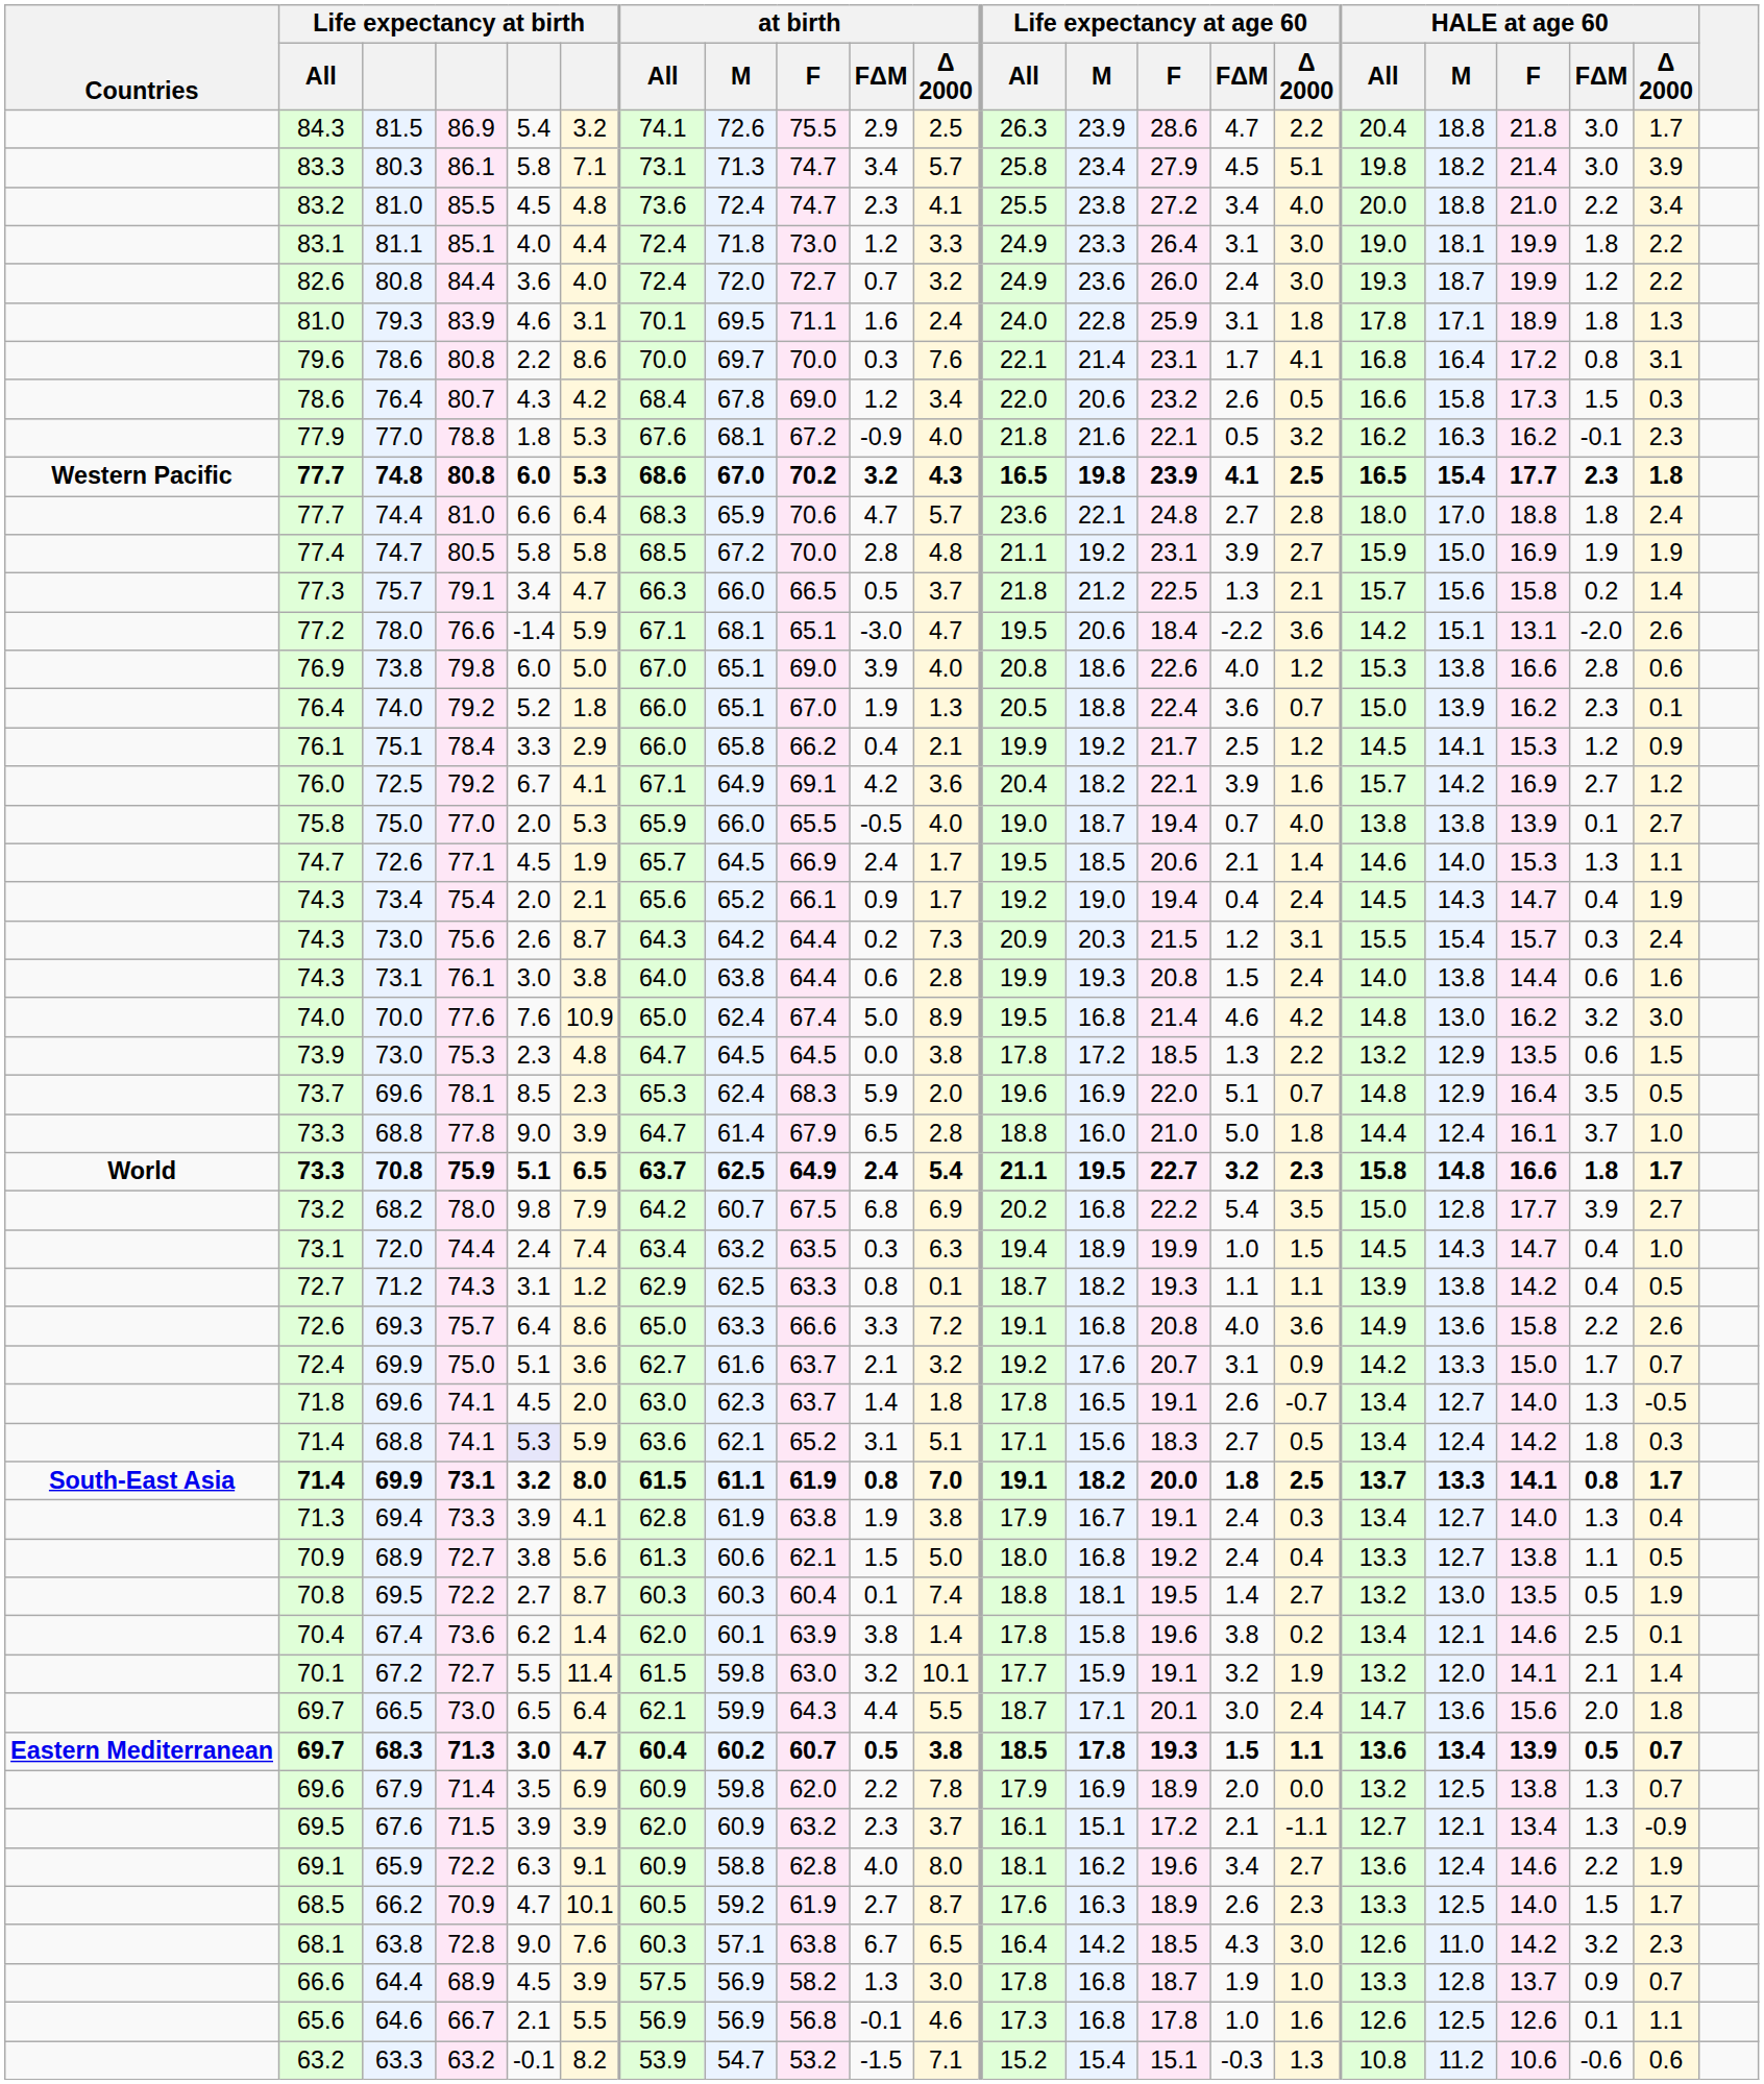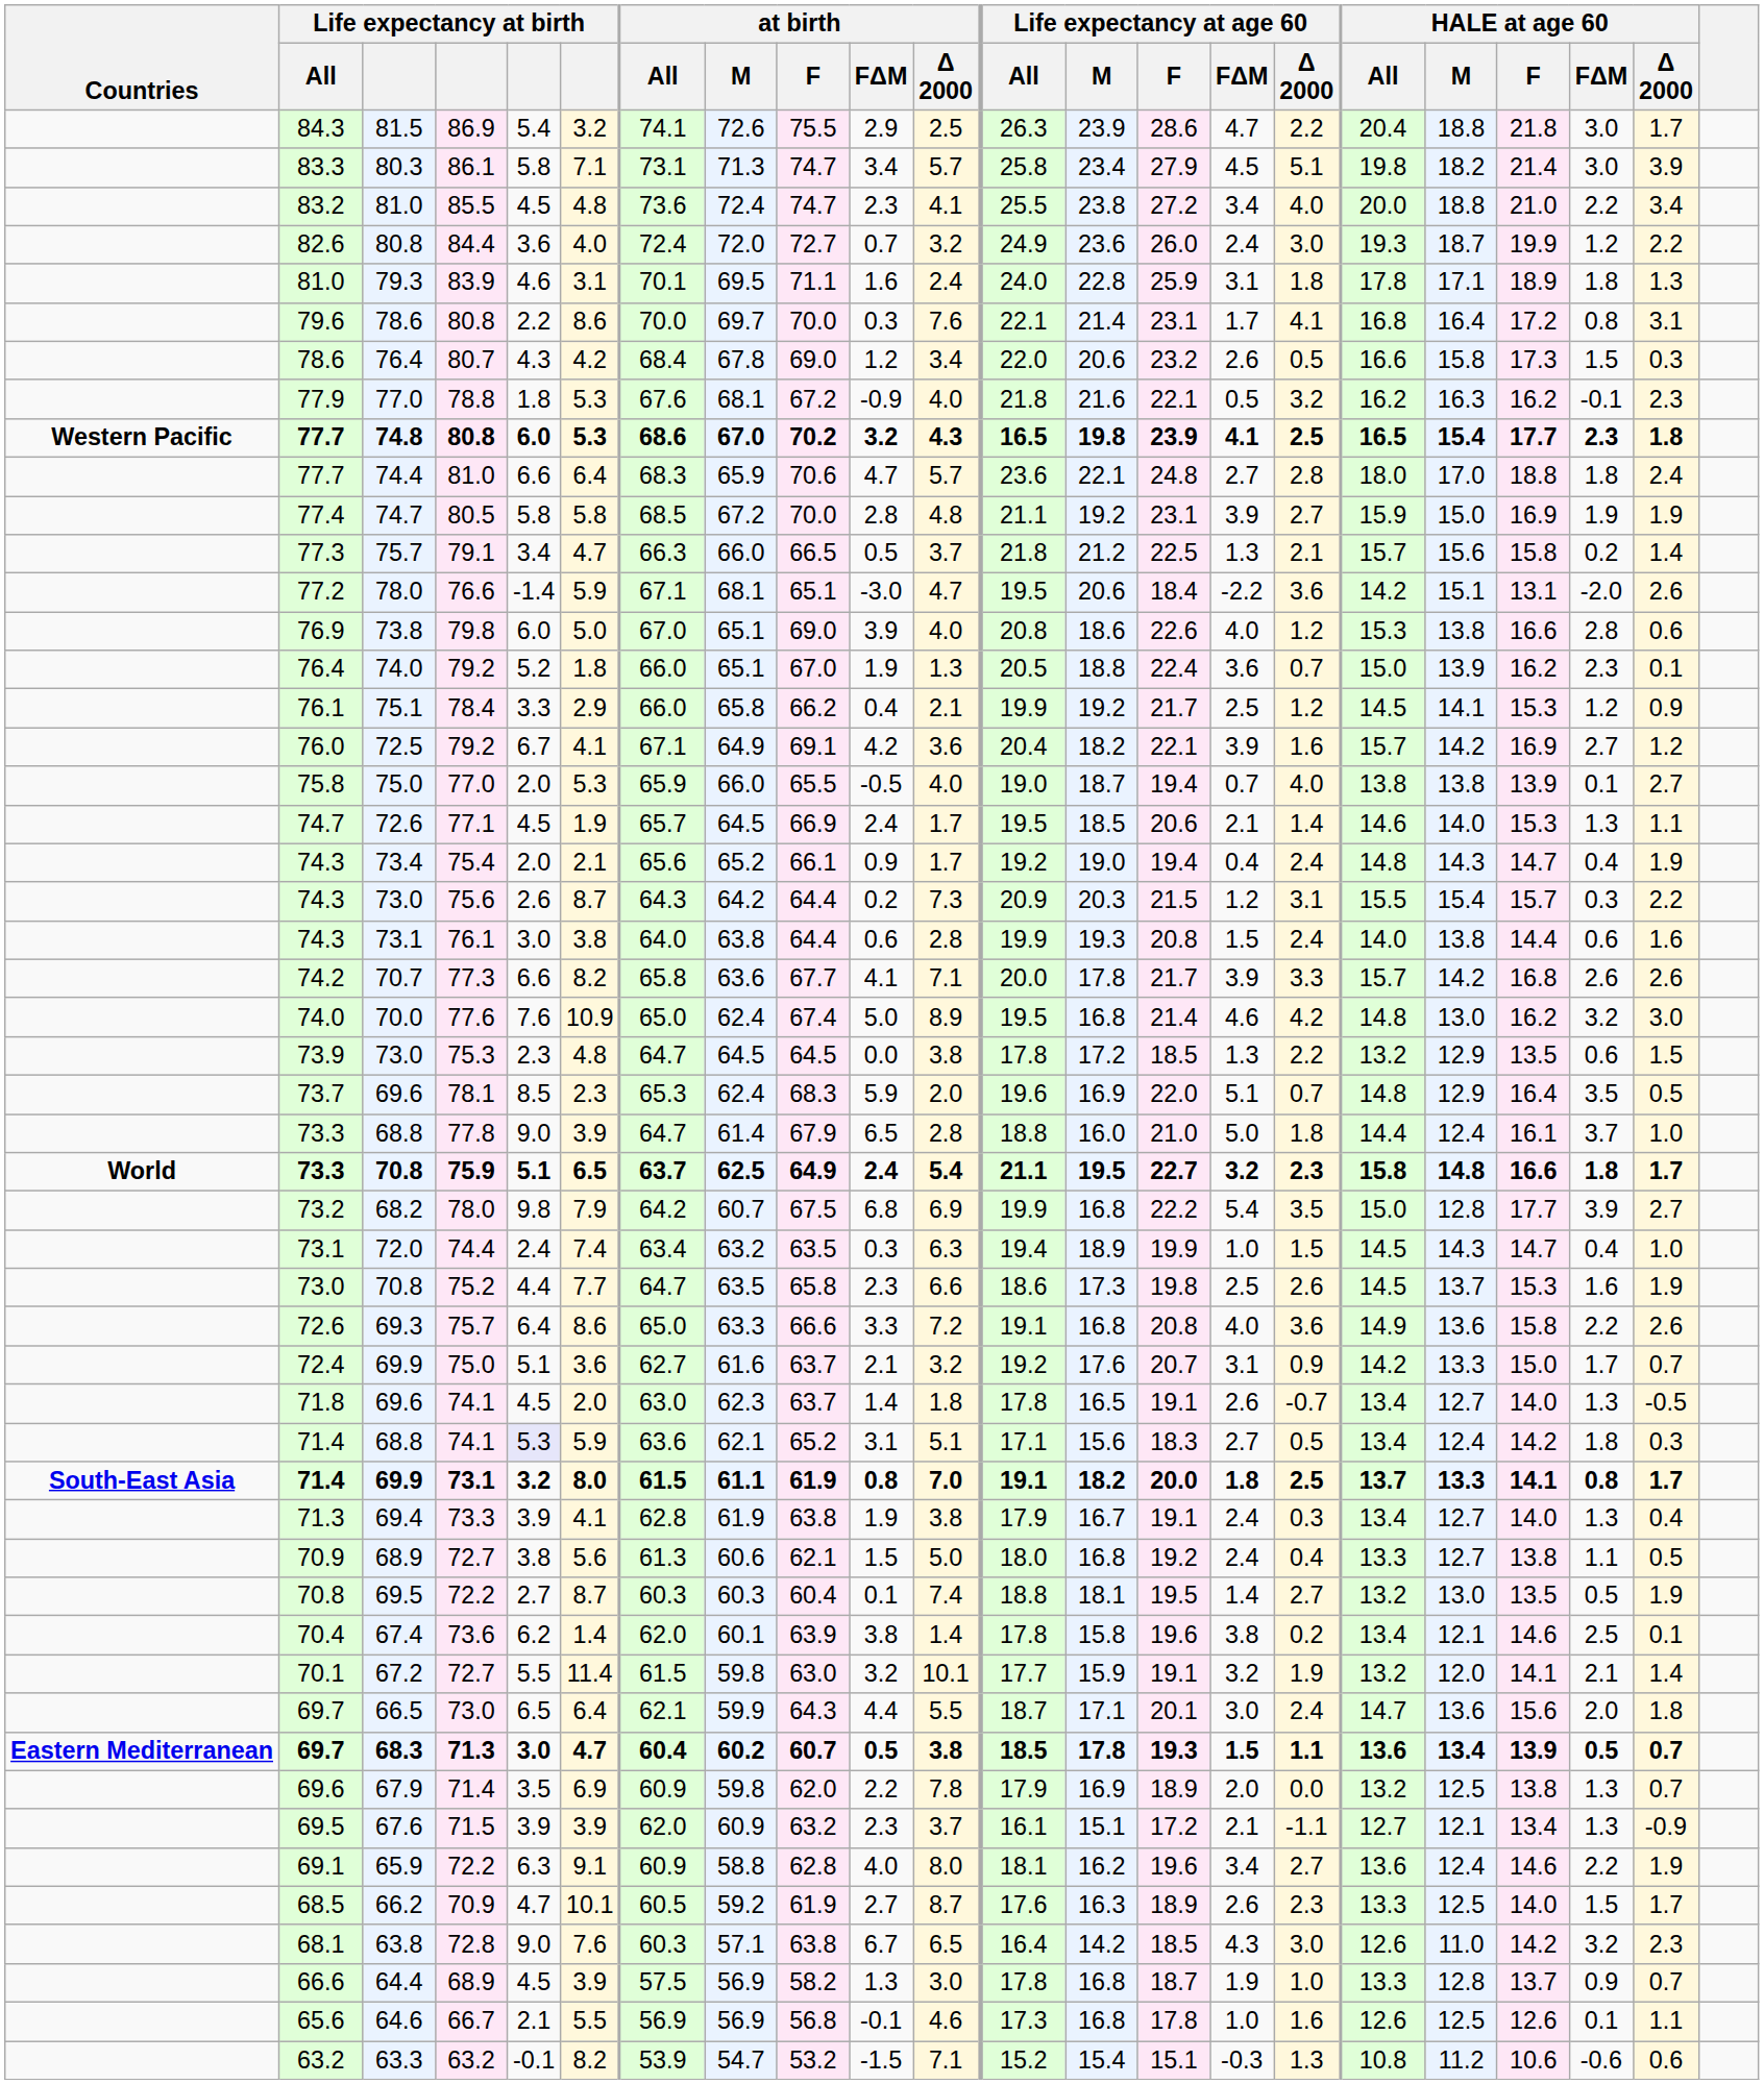- row: 83.1 | 81.1 | 85.1 | 4.0 | 4.4 | 72.4 | 71.8 | 73.0 | 1.2 | 3.3 | 24.9 | 23.3 | 26.4 | 3.1 | 3.0 | 19.0 | 18.1 | 19.9 | 1.8 | 2.2
73.4 | HALE at age 60 / All: 14.5 -> 14.8
73.0 / 75.6 | HALE at age 60 / Δ 2000: 2.4 -> 2.2
+ row: 74.2 | 70.7 | 77.3 | 6.6 | 8.2 | 65.8 | 63.6 | 67.7 | 4.1 | 7.1 | 20.0 | 17.8 | 21.7 | 3.9 | 3.3 | 15.7 | 14.2 | 16.8 | 2.6 | 2.6
68.2 | Life expectancy at age 60 / All: 20.2 -> 19.9
+ row: 73.0 | 70.8 | 75.2 | 4.4 | 7.7 | 64.7 | 63.5 | 65.8 | 2.3 | 6.6 | 18.6 | 17.3 | 19.8 | 2.5 | 2.6 | 14.5 | 13.7 | 15.3 | 1.6 | 1.9
- row: 72.7 | 71.2 | 74.3 | 3.1 | 1.2 | 62.9 | 62.5 | 63.3 | 0.8 | 0.1 | 18.7 | 18.2 | 19.3 | 1.1 | 1.1 | 13.9 | 13.8 | 14.2 | 0.4 | 0.5
